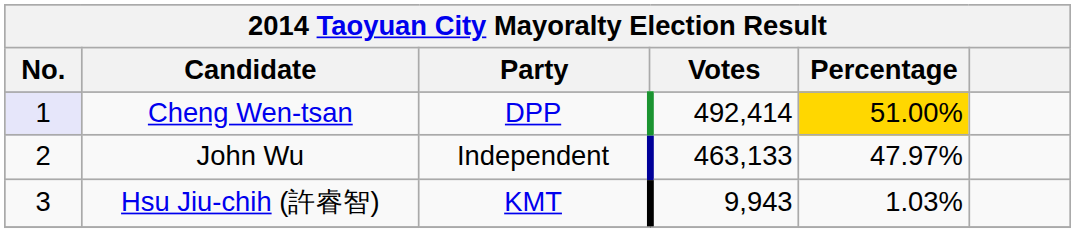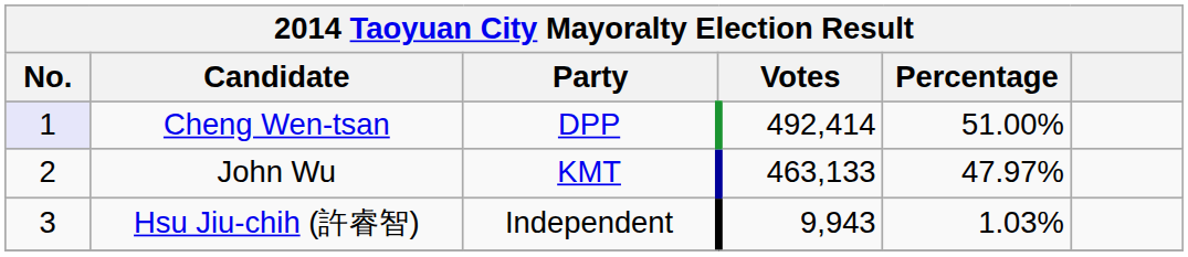Cheng Wen-tsan | Percentage: gold background -> no background
John Wu | Party: Independent -> KMT
Hsu Jiu-chih (許睿智) | Party: KMT -> Independent
